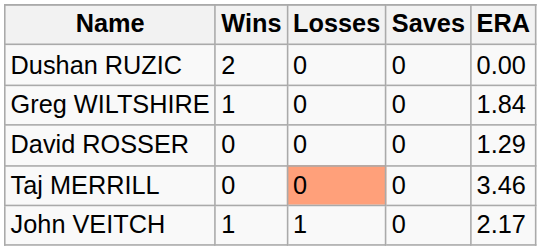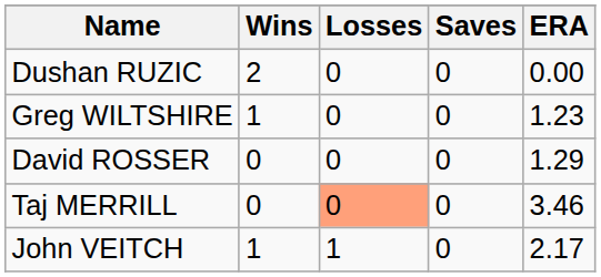Greg WILTSHIRE | ERA: 1.84 -> 1.23
